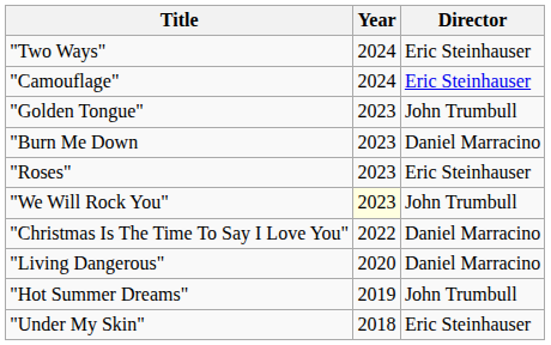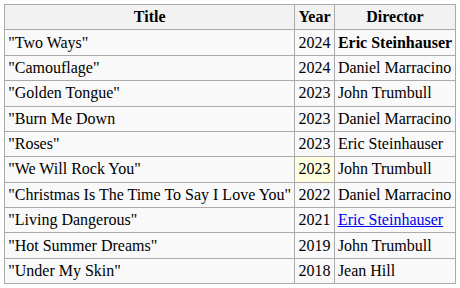"Two Ways" | Director: normal -> bold
"Camouflage" | Director: Eric Steinhauser -> Daniel Marracino
"Living Dangerous" | Year: 2020 -> 2021
"Living Dangerous" | Director: Daniel Marracino -> Eric Steinhauser
"Under My Skin" | Director: Eric Steinhauser -> Jean Hill
